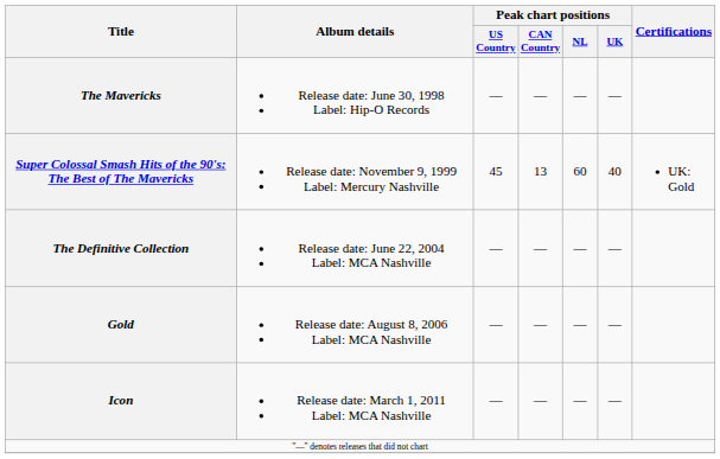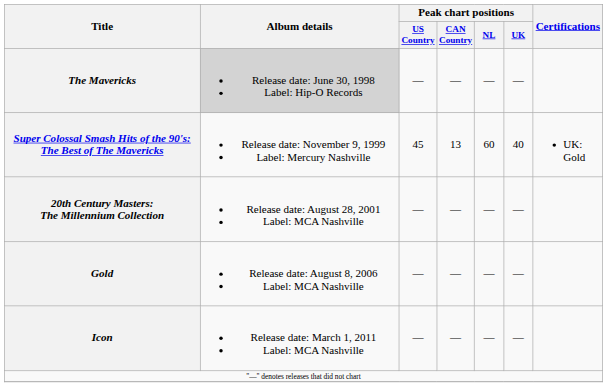The Mavericks | Album details: no background -> lightgrey background
+ row: 20th Century Masters: The Millennium Collection | Release date: August 28, 2001 Label: MCA Nashville | — | — | — | —
- row: The Definitive Collection | Release date: June 22, 2004 Label: MCA Nashville | — | — | — | —
